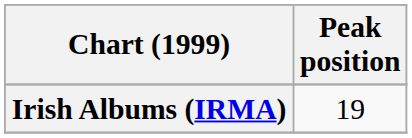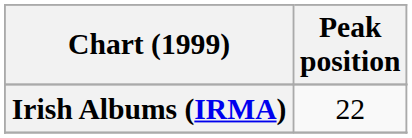Irish Albums (IRMA) | Peak position: 19 -> 22
